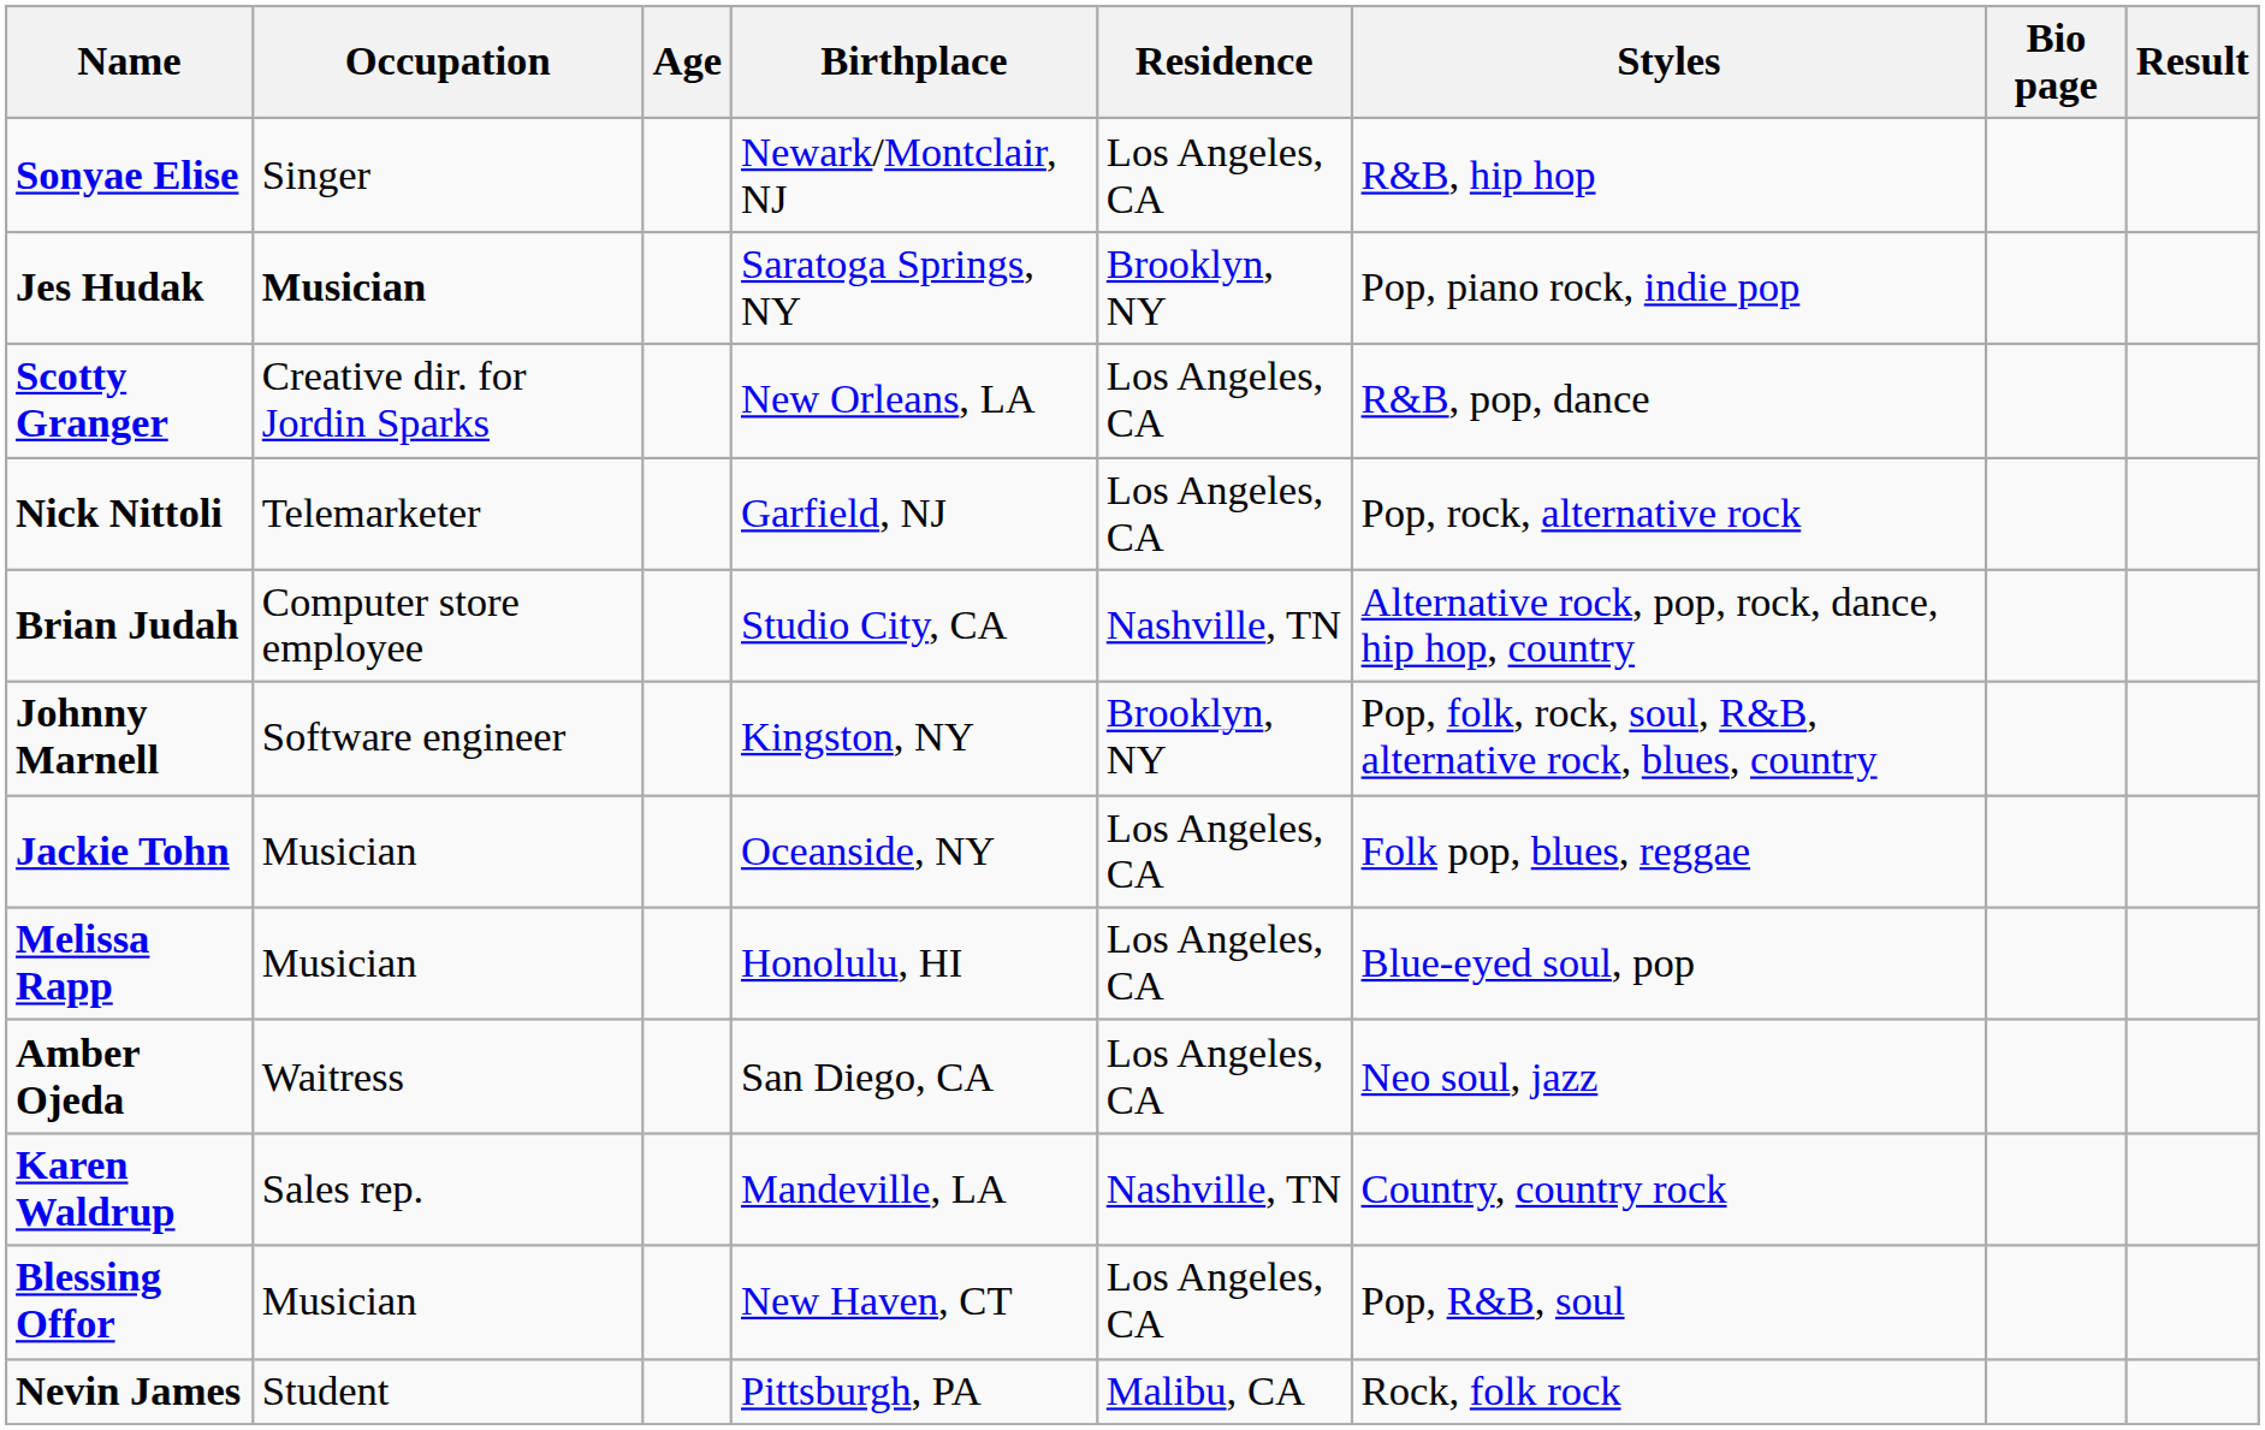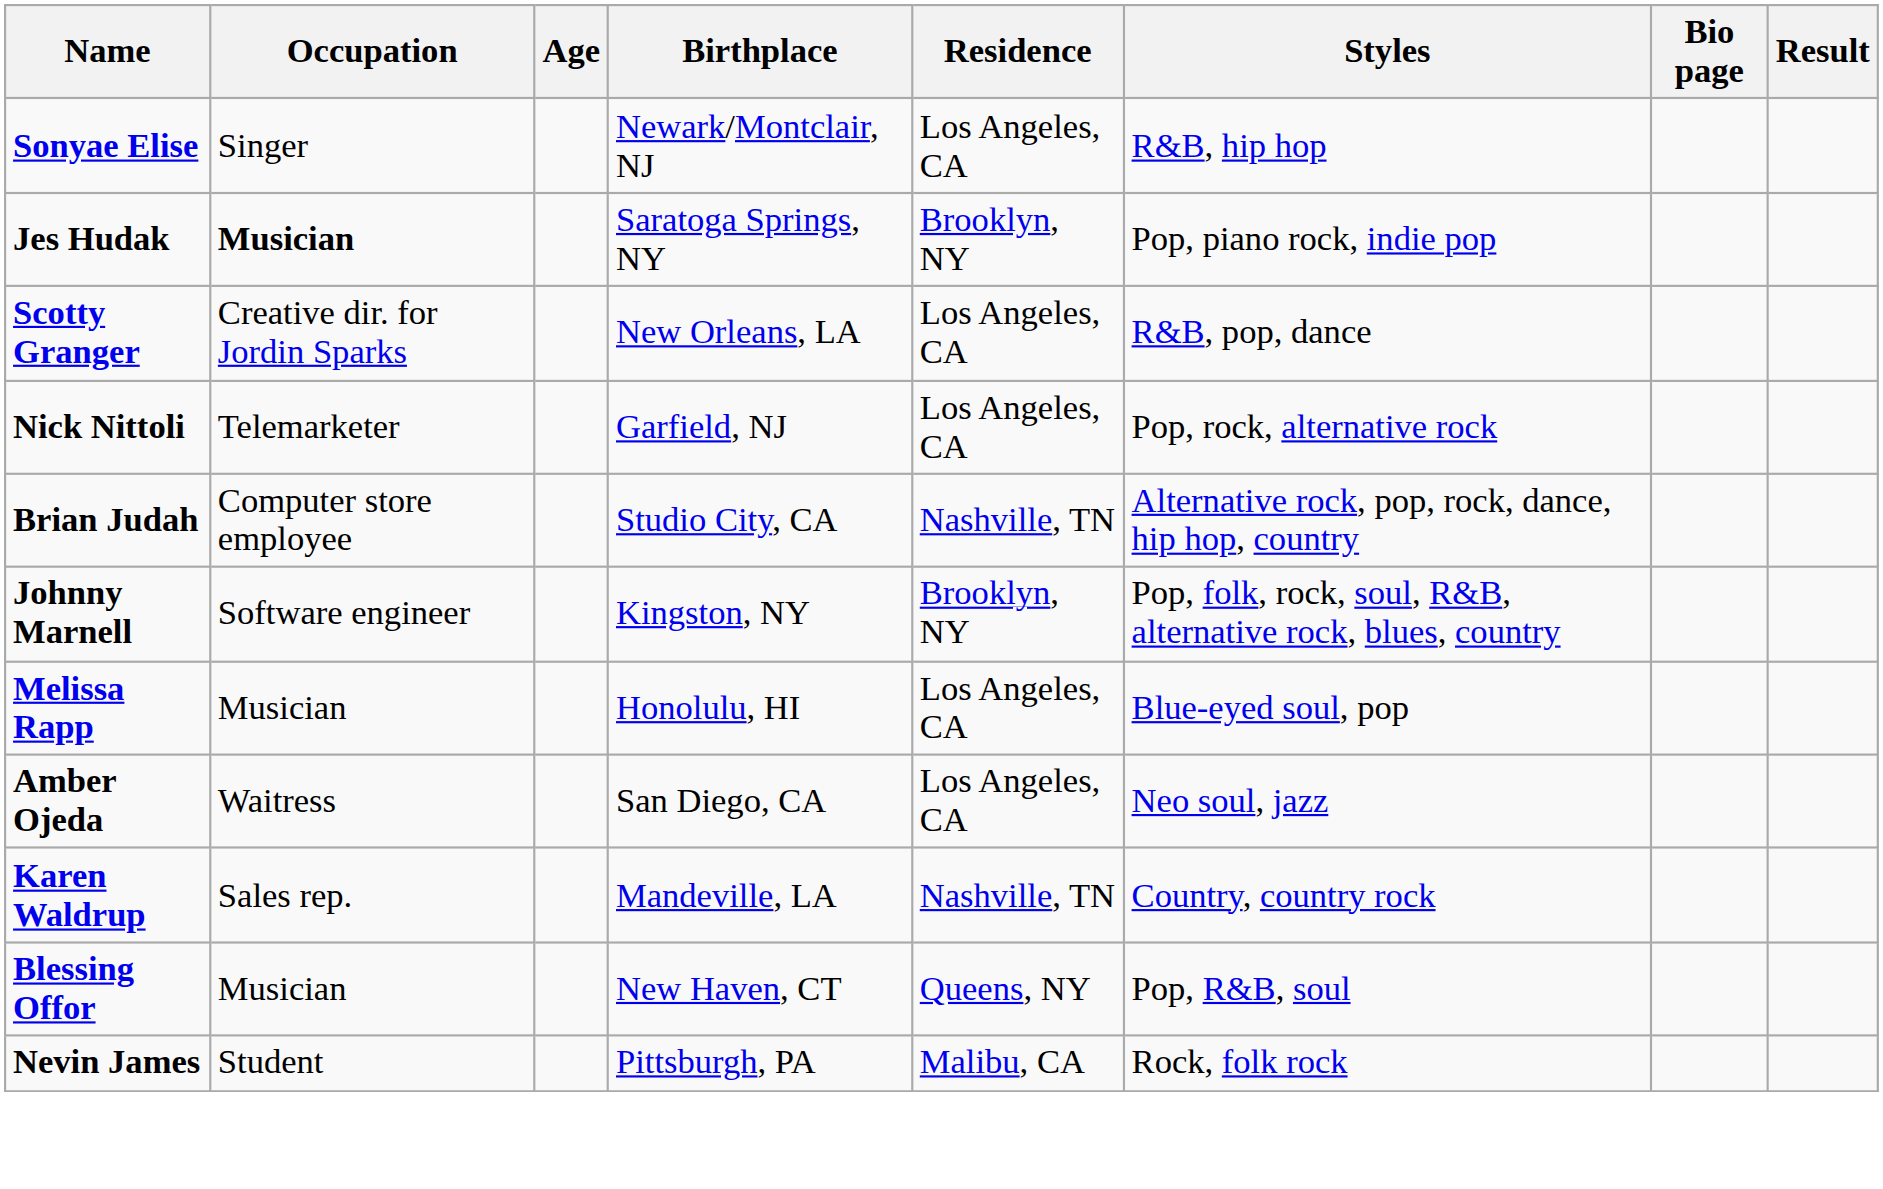- row: Jackie Tohn | Musician | Oceanside, NY | Los Angeles, CA | Folk pop, blues, reggae
Blessing Offor | Residence: Los Angeles, CA -> Queens, NY
